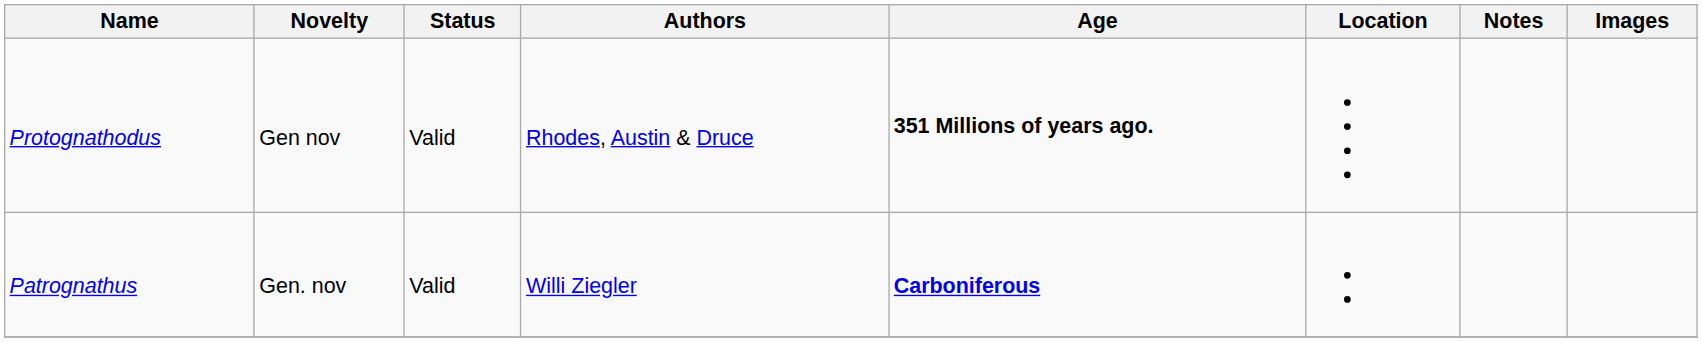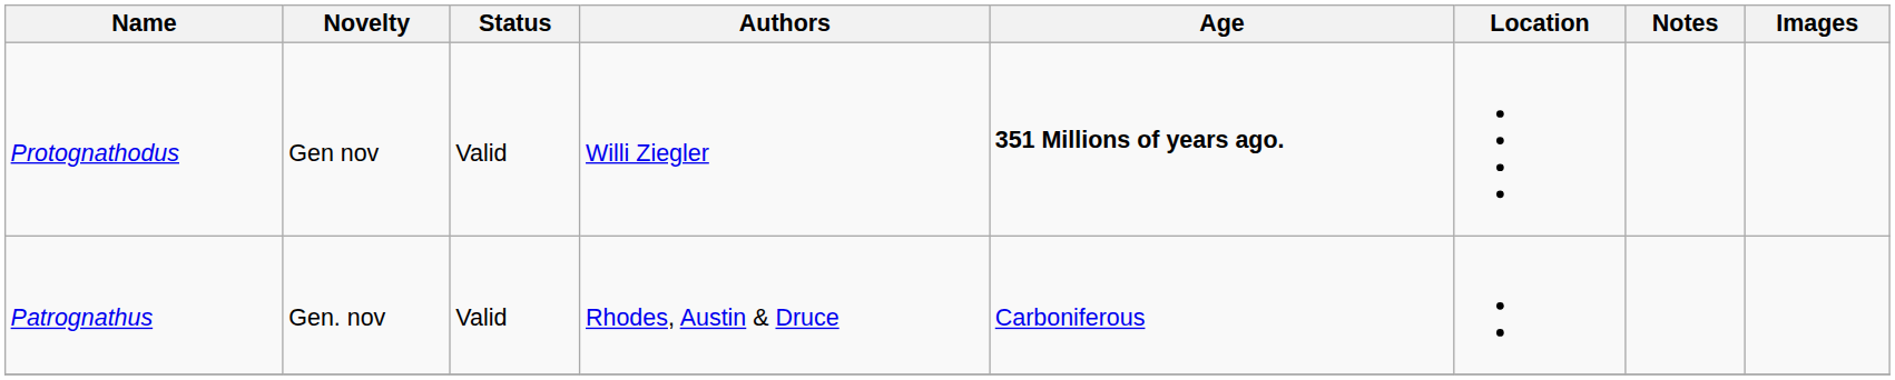Protognathodus | Authors: Rhodes, Austin & Druce -> Willi Ziegler
Patrognathus | Authors: Willi Ziegler -> Rhodes, Austin & Druce
Patrognathus | Age: bold -> normal
